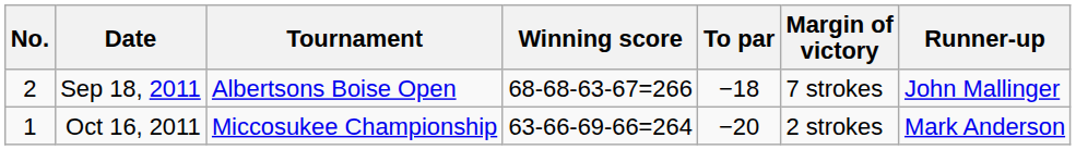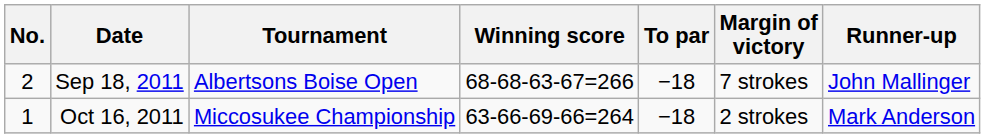Oct 16, 2011 | To par: −20 -> −18
